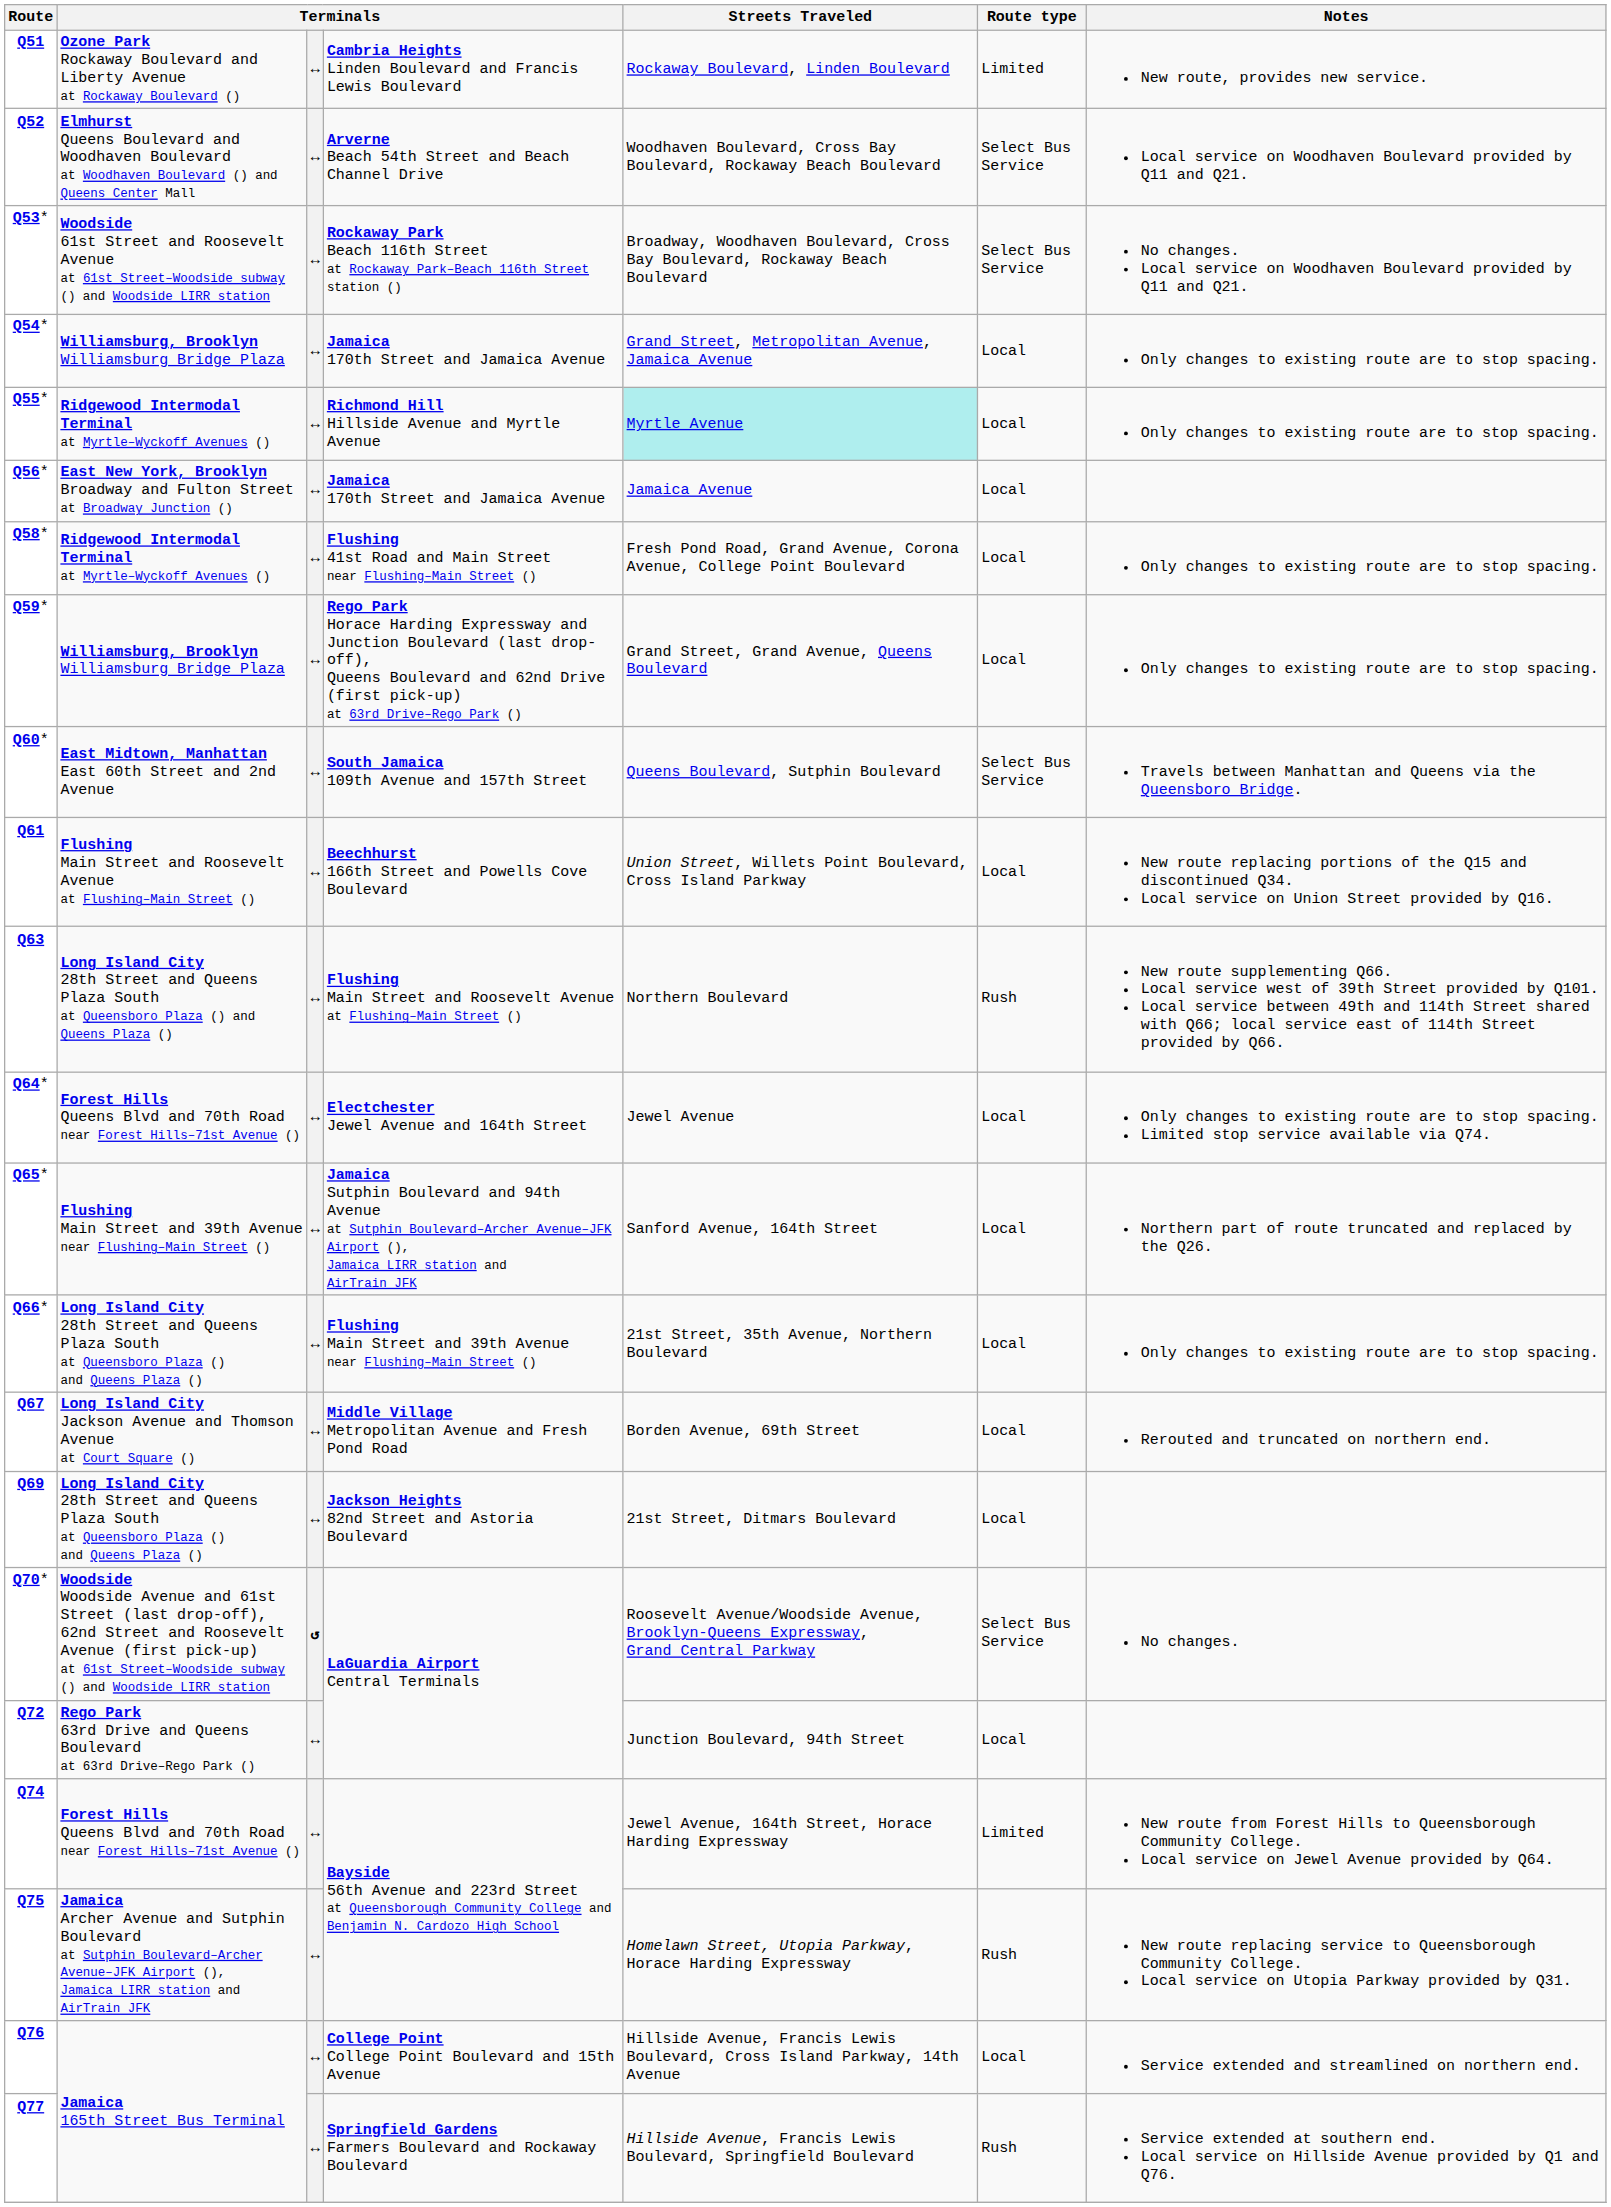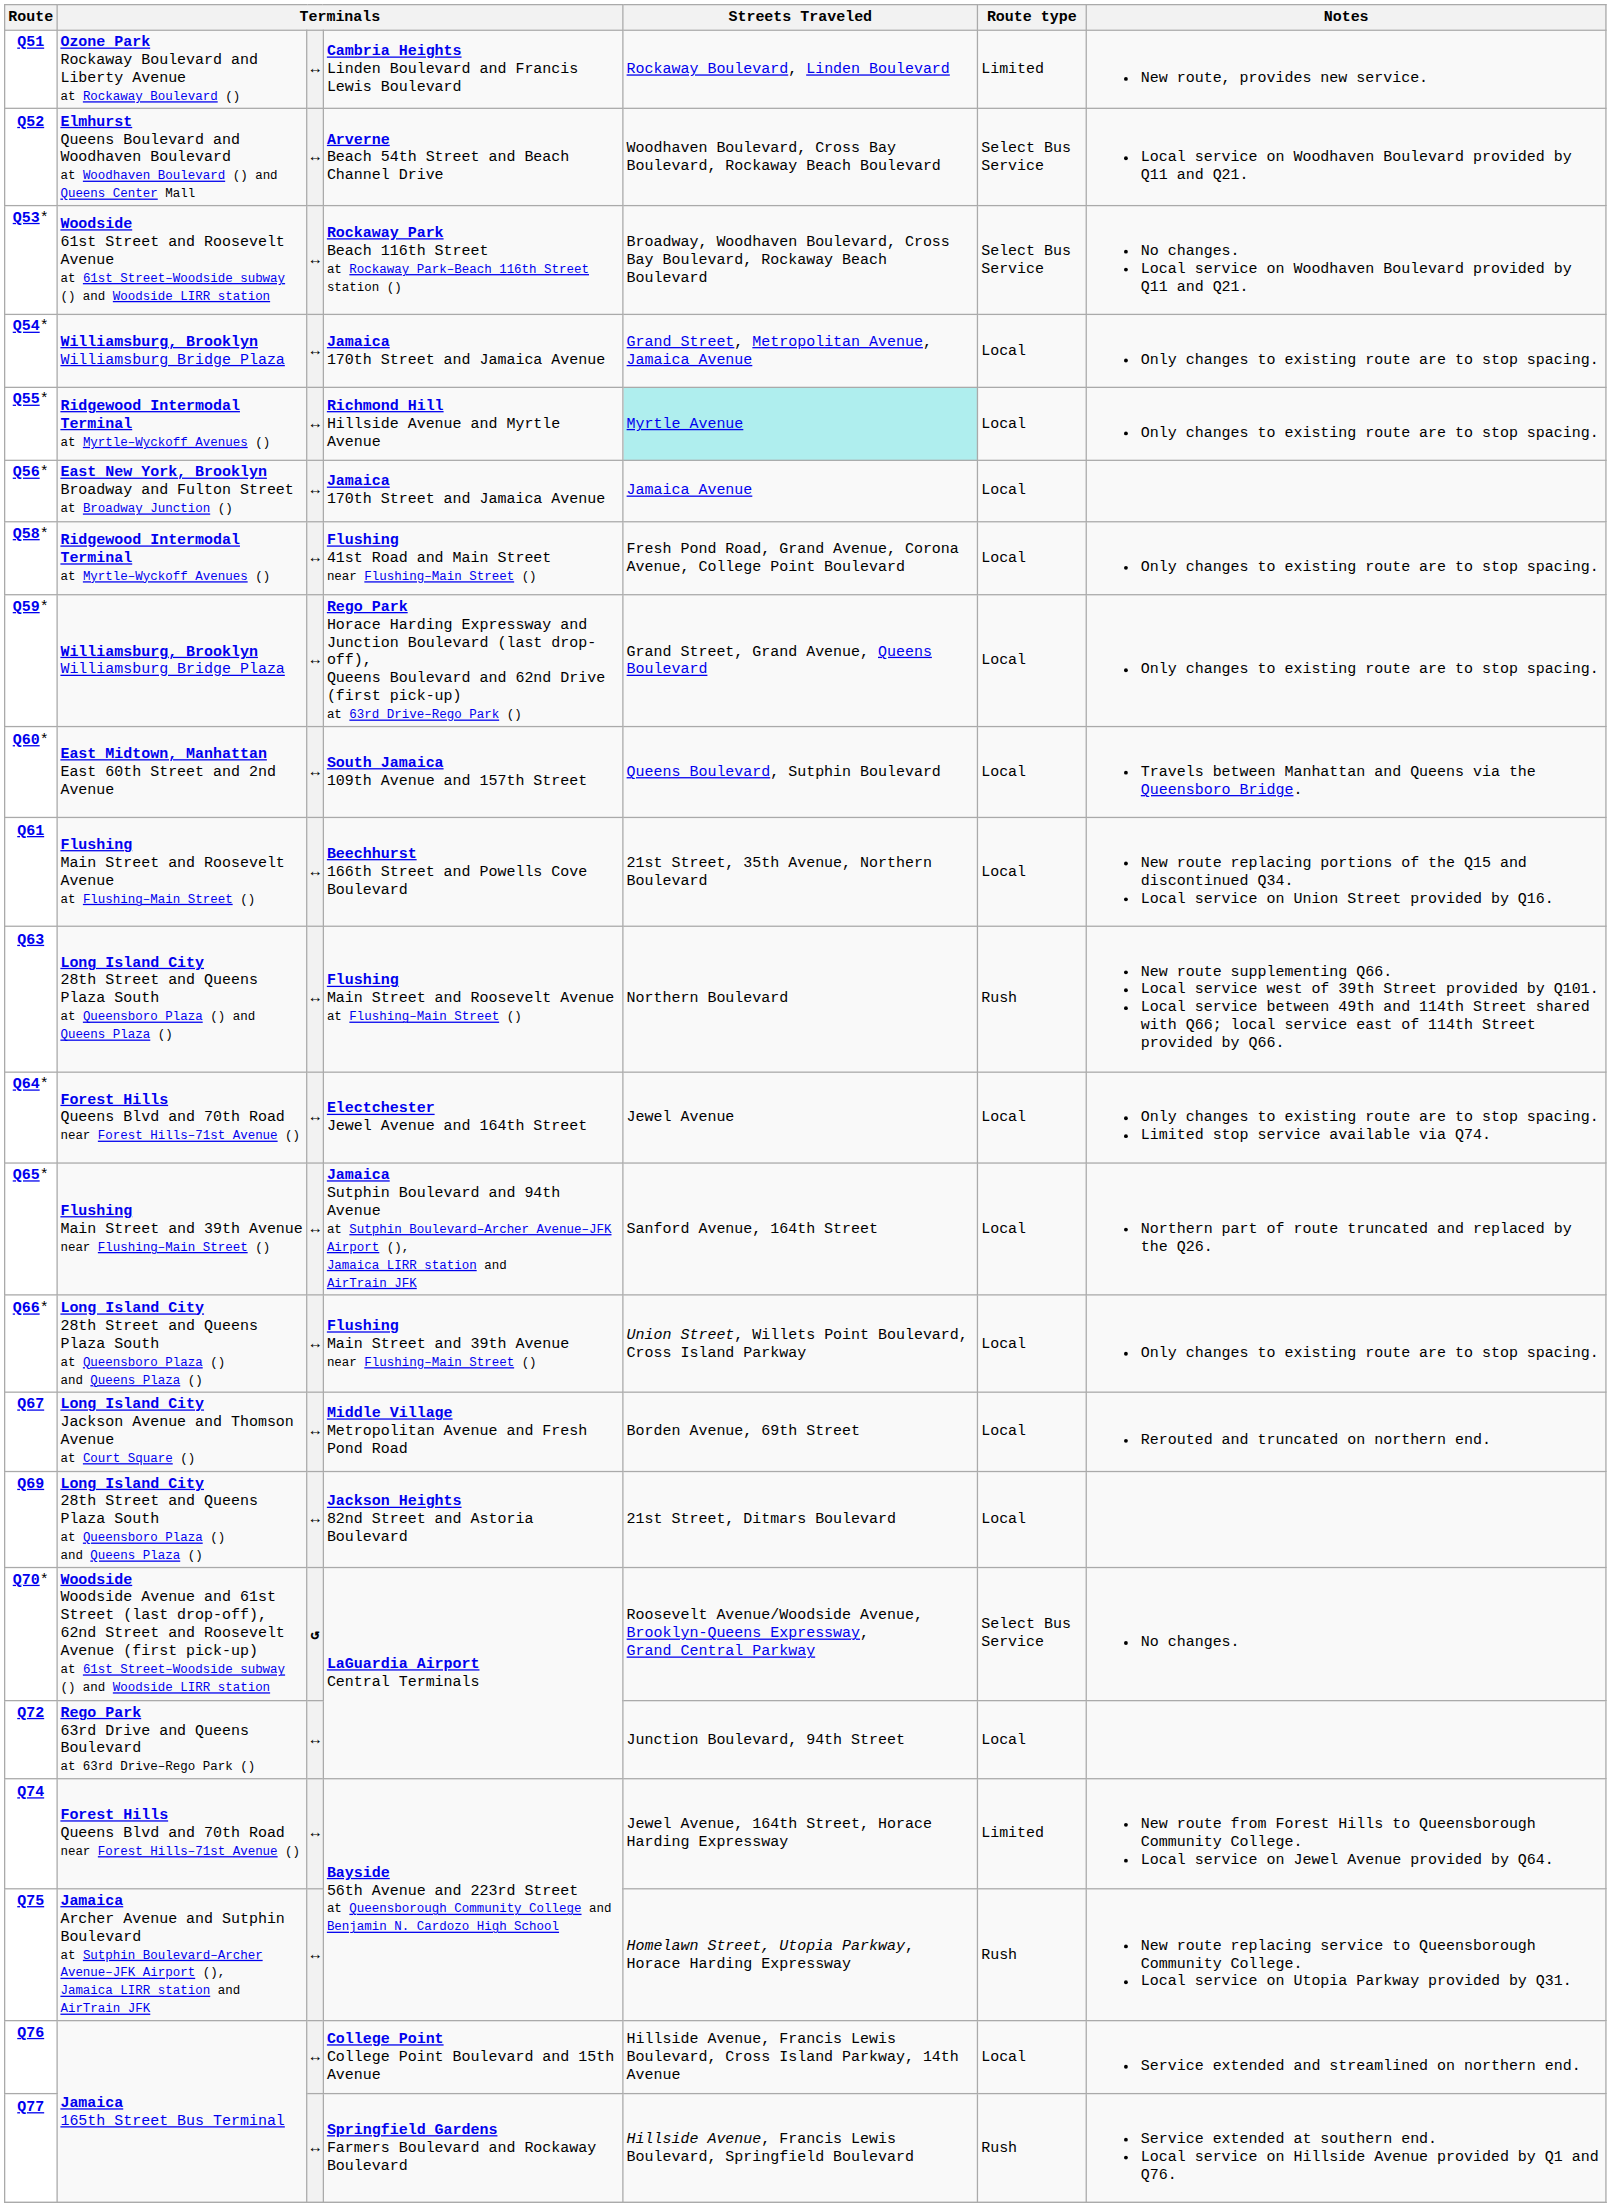Q60* | Route type: Select Bus Service -> Local
Q61 | Streets Traveled: Union Street, Willets Point Boulevard, Cross Island Parkway -> 21st Street, 35th Avenue, Northern Boulevard
Q66* | Streets Traveled: 21st Street, 35th Avenue, Northern Boulevard -> Union Street, Willets Point Boulevard, Cross Island Parkway
